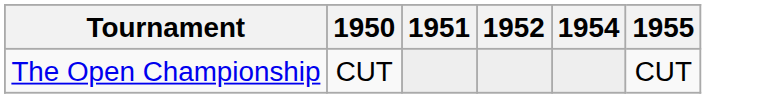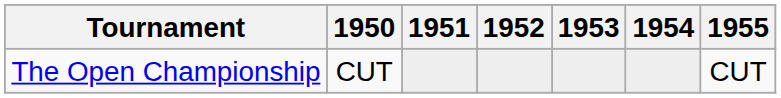+ column: 1953
